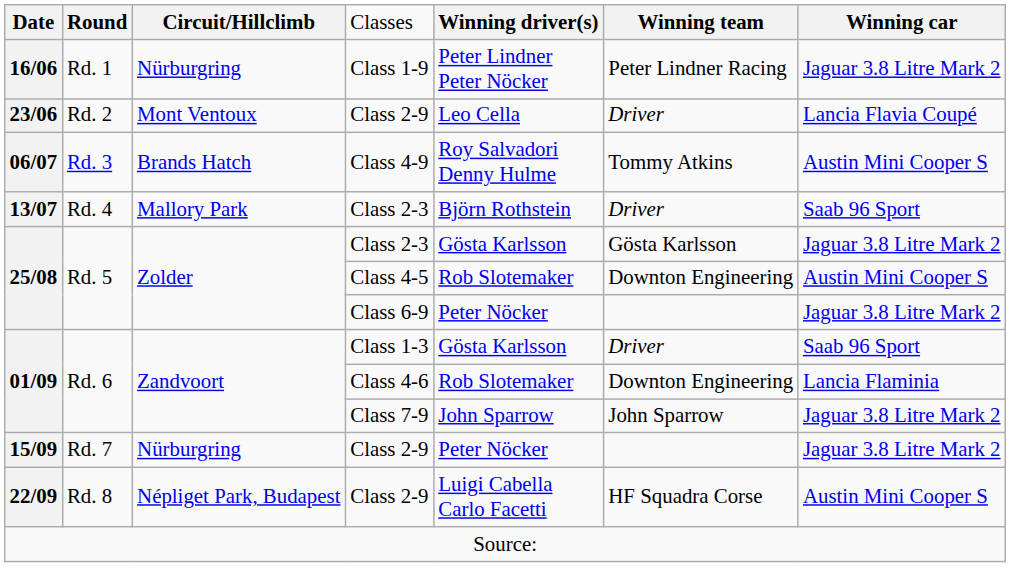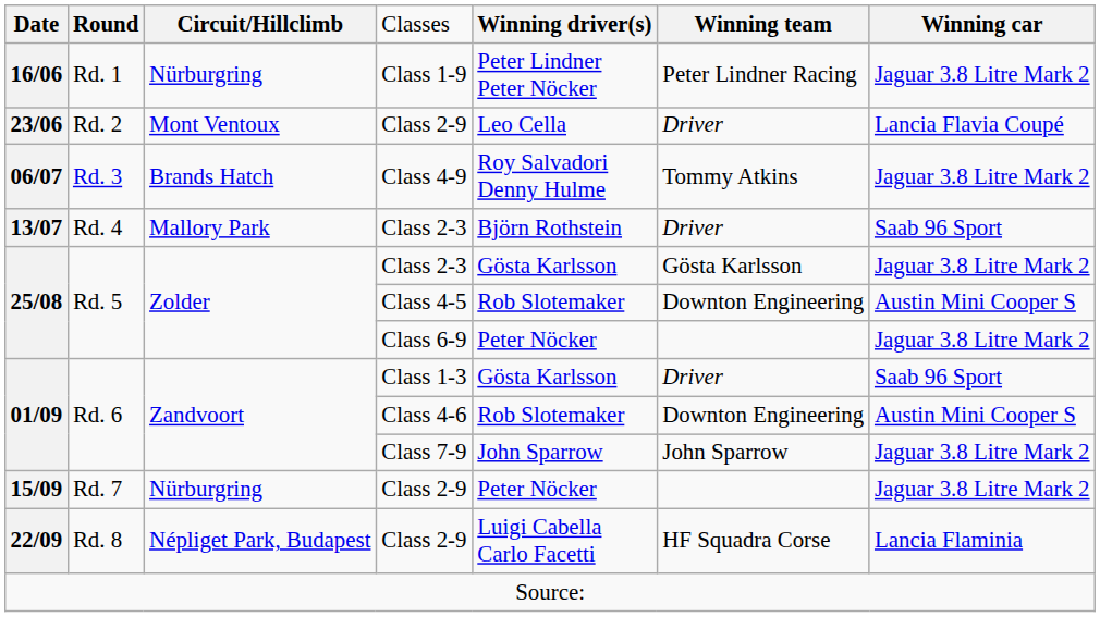Class 4-9 | column 7: Austin Mini Cooper S -> Jaguar 3.8 Litre Mark 2
Class 4-6 | column 7: Lancia Flaminia -> Austin Mini Cooper S
22/09 / Class 2-9 | column 7: Austin Mini Cooper S -> Lancia Flaminia
